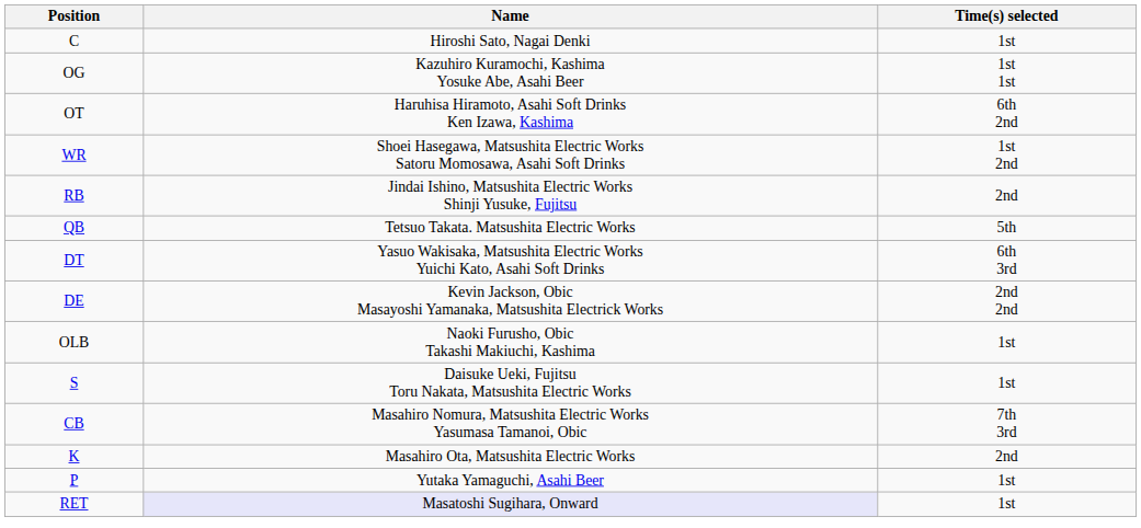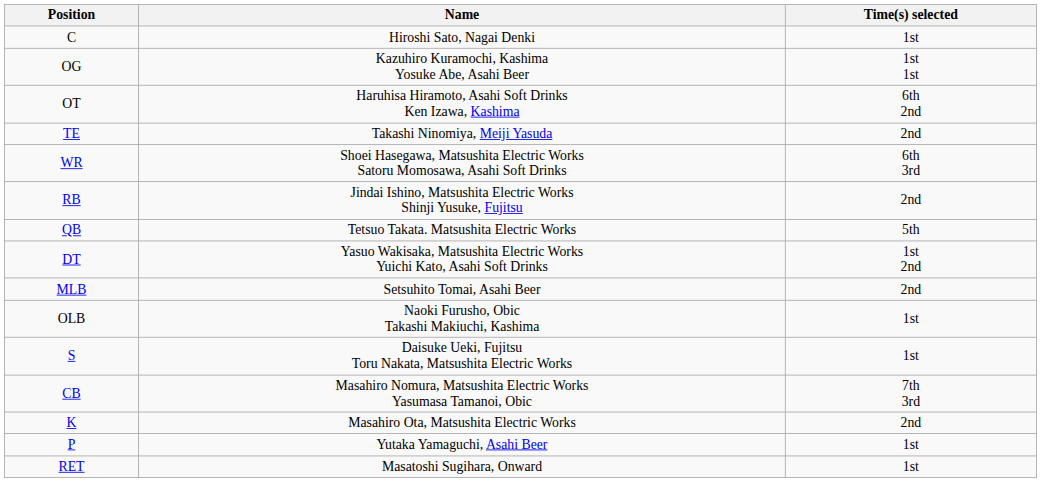+ row: TE | Takashi Ninomiya, Meiji Yasuda | 2nd
WR | Time(s) selected: 1st 2nd -> 6th 3rd
DT | Time(s) selected: 6th 3rd -> 1st 2nd
- row: DE | Kevin Jackson, Obic Masayoshi Yamanaka, Matsushita Electrick Works | 2nd 2nd
+ row: MLB | Setsuhito Tomai, Asahi Beer | 2nd
RET | Name: lavender background -> no background
